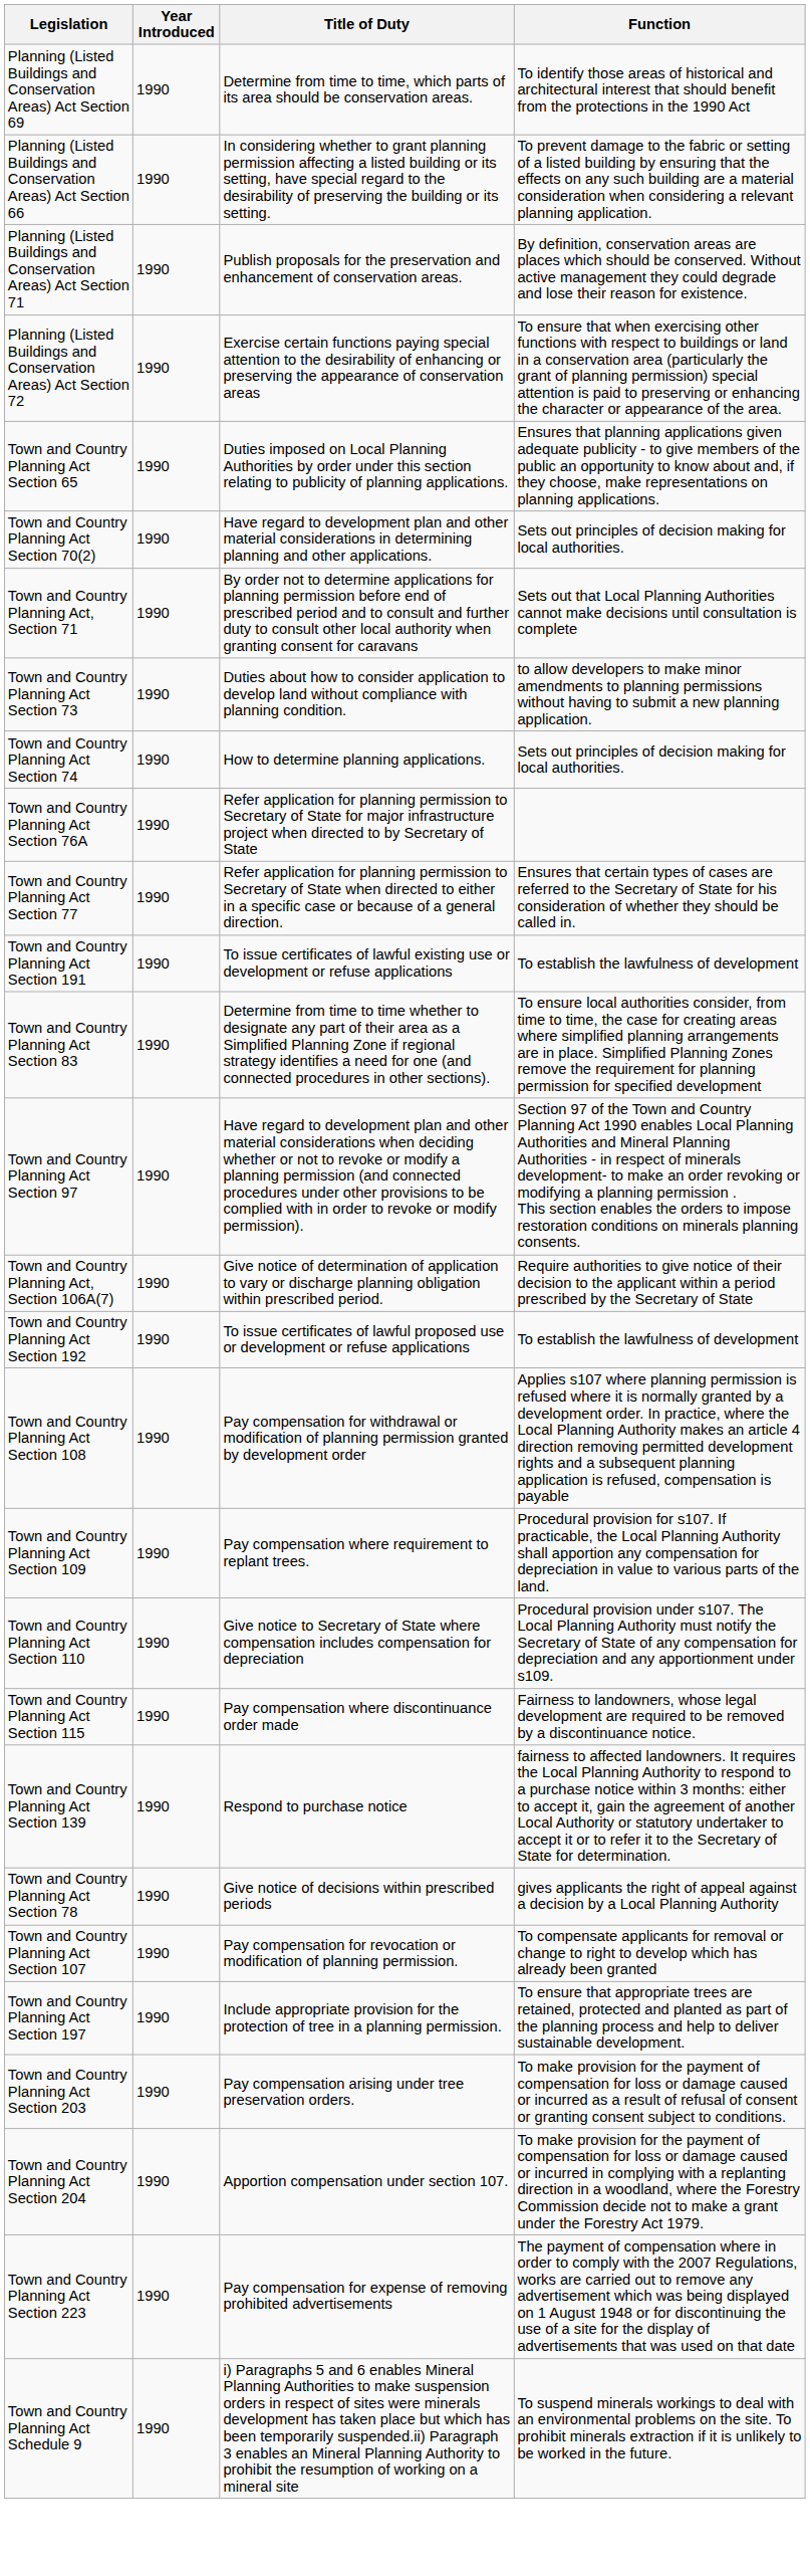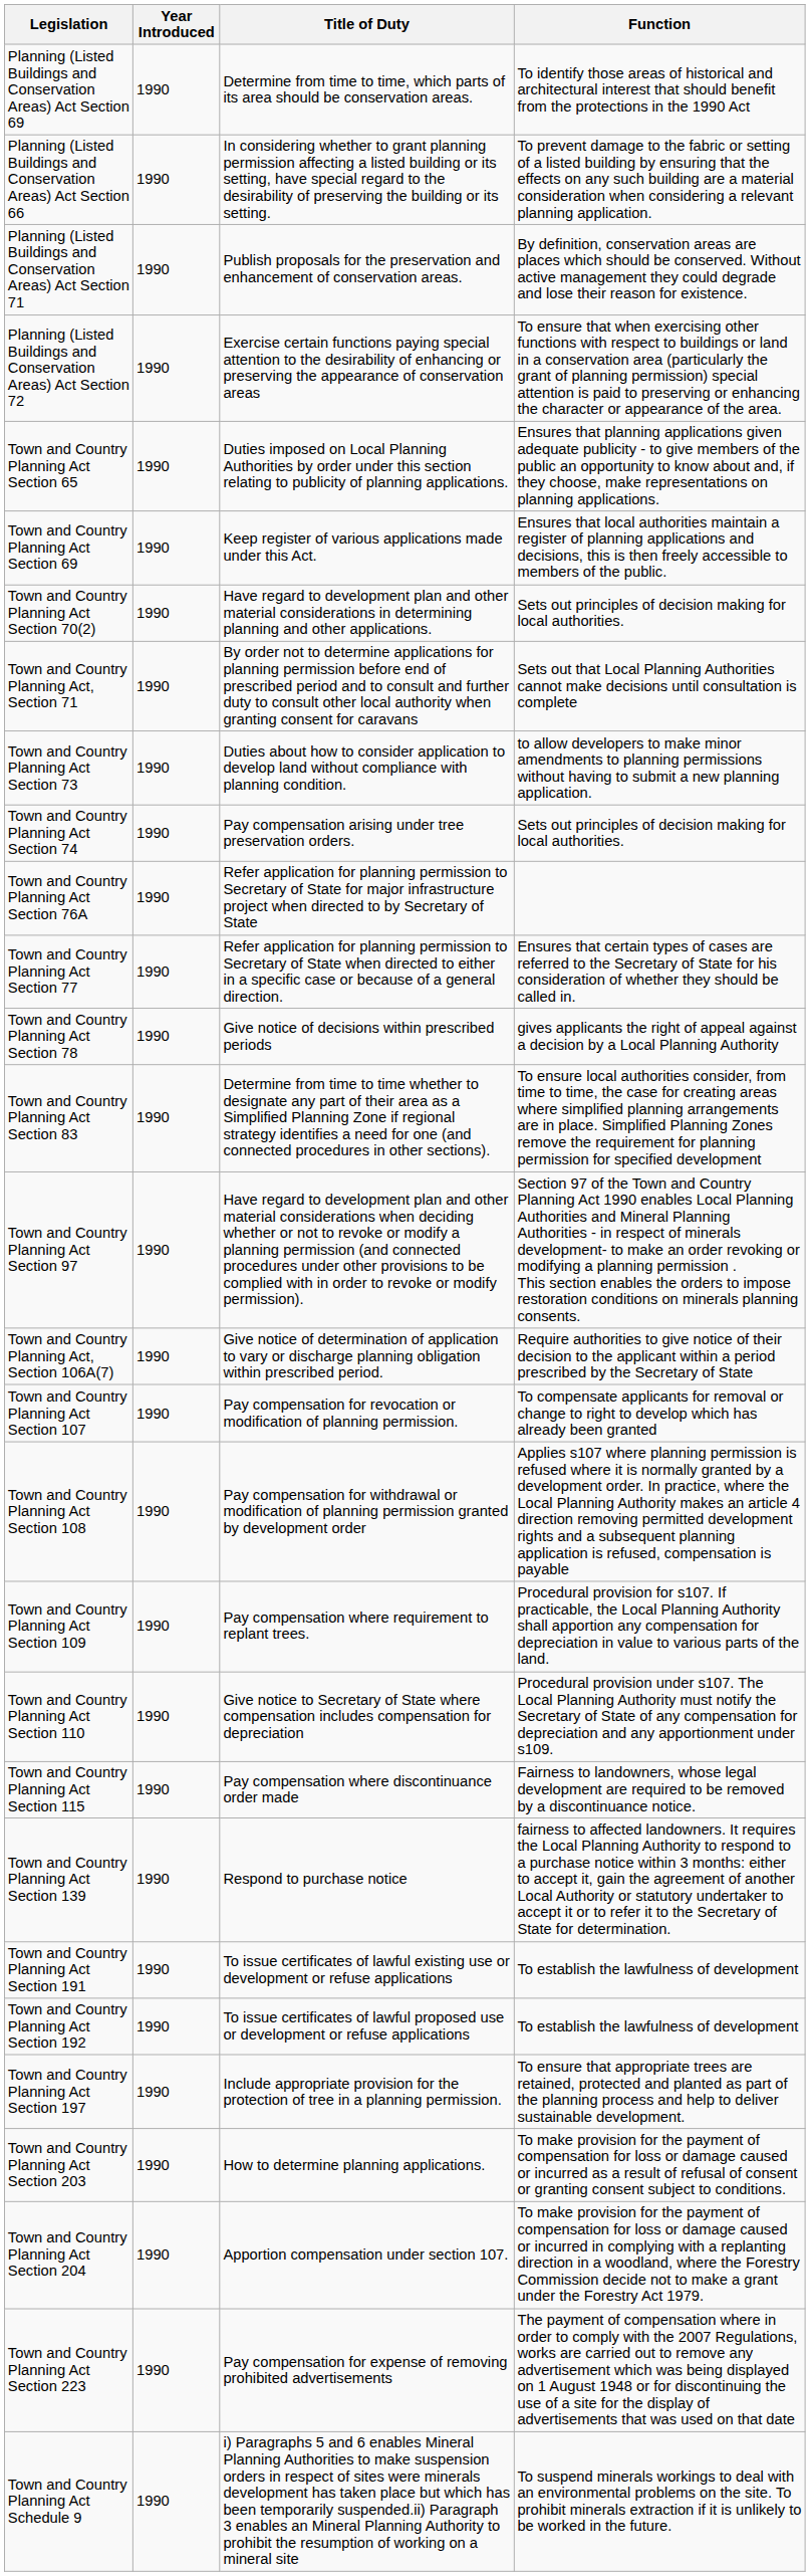+ row: Town and Country Planning Act Section 69 | 1990 | Keep register of various applications made under this Act. | Ensures that local authorities maintain a register of planning applications and decisions, this is then freely accessible to members of the public.
Town and Country Planning Act Section 74 | Title of Duty: How to determine planning applications. -> Pay compensation arising under tree preservation orders.
rows swapped: Town and Country Planning Act Section 78 <-> Town and Country Planning Act Section 191
rows swapped: Town and Country Planning Act Section 107 <-> Town and Country Planning Act Section 192
Town and Country Planning Act Section 203 | Title of Duty: Pay compensation arising under tree preservation orders. -> How to determine planning applications.
